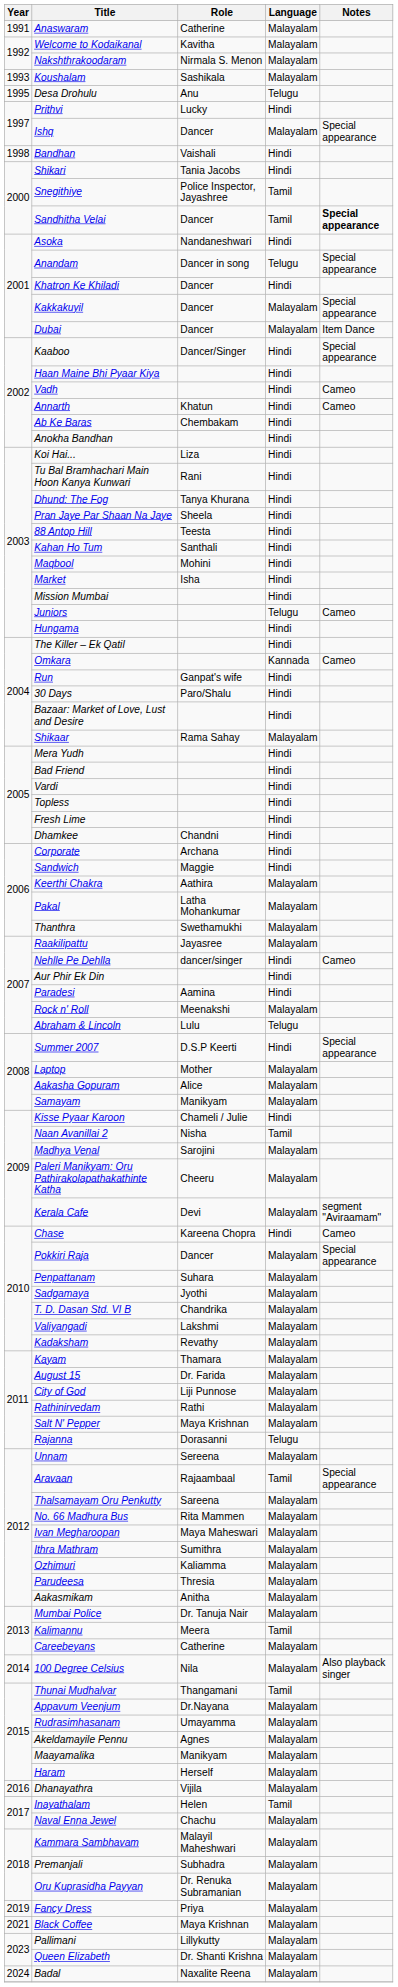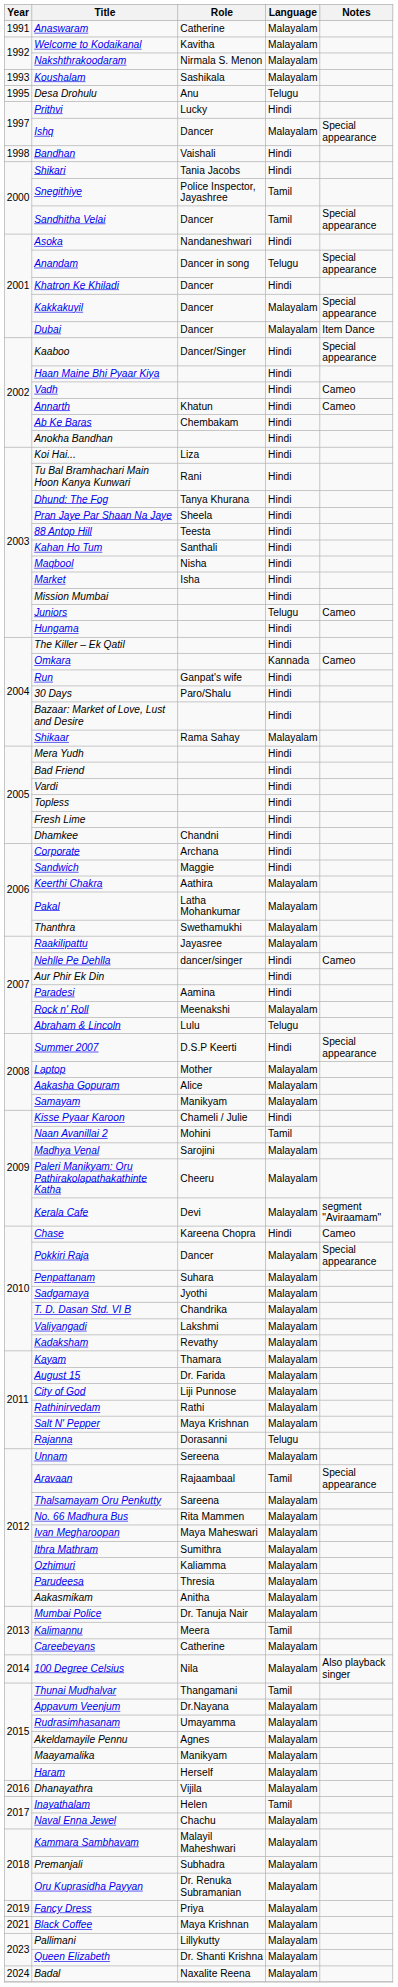Sandhitha Velai | Notes: bold -> normal
Maqbool | Role: Mohini -> Nisha
Naan Avanillai 2 | Role: Nisha -> Mohini
